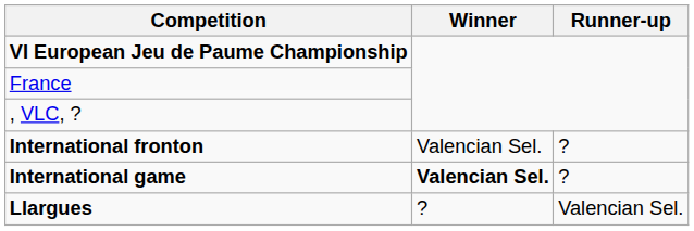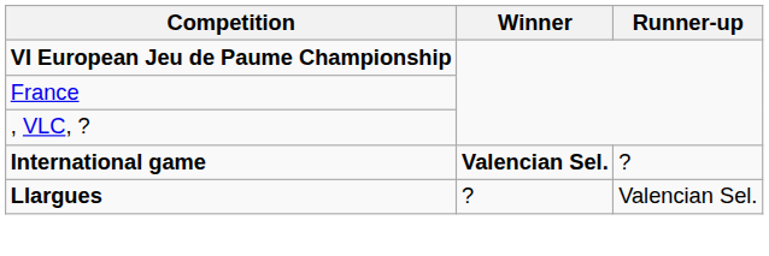- row: International fronton | Valencian Sel. | ?
